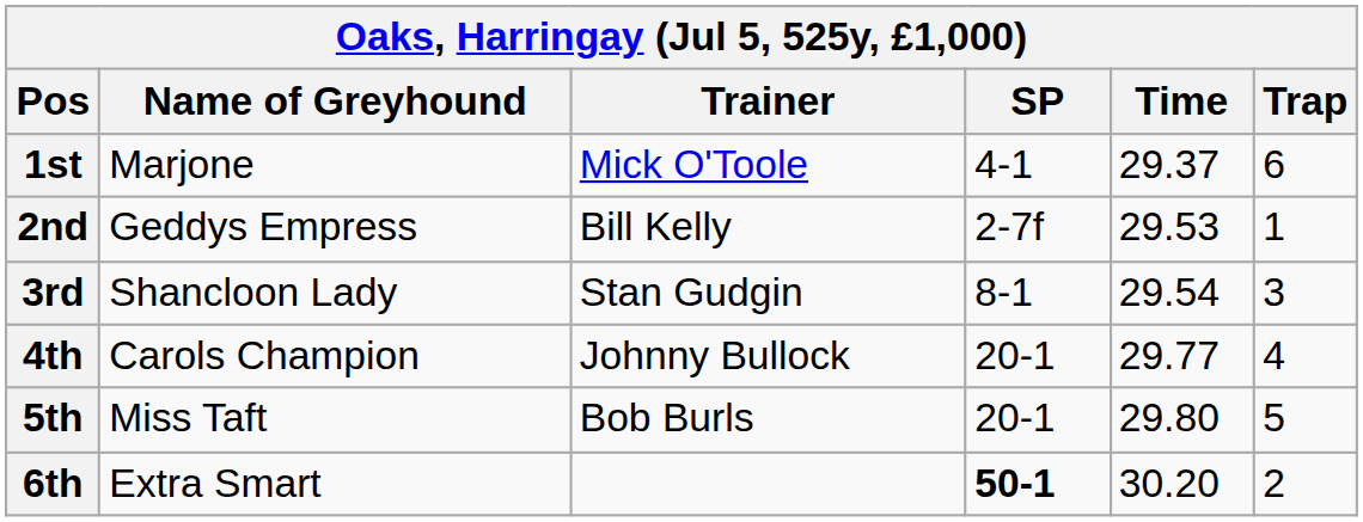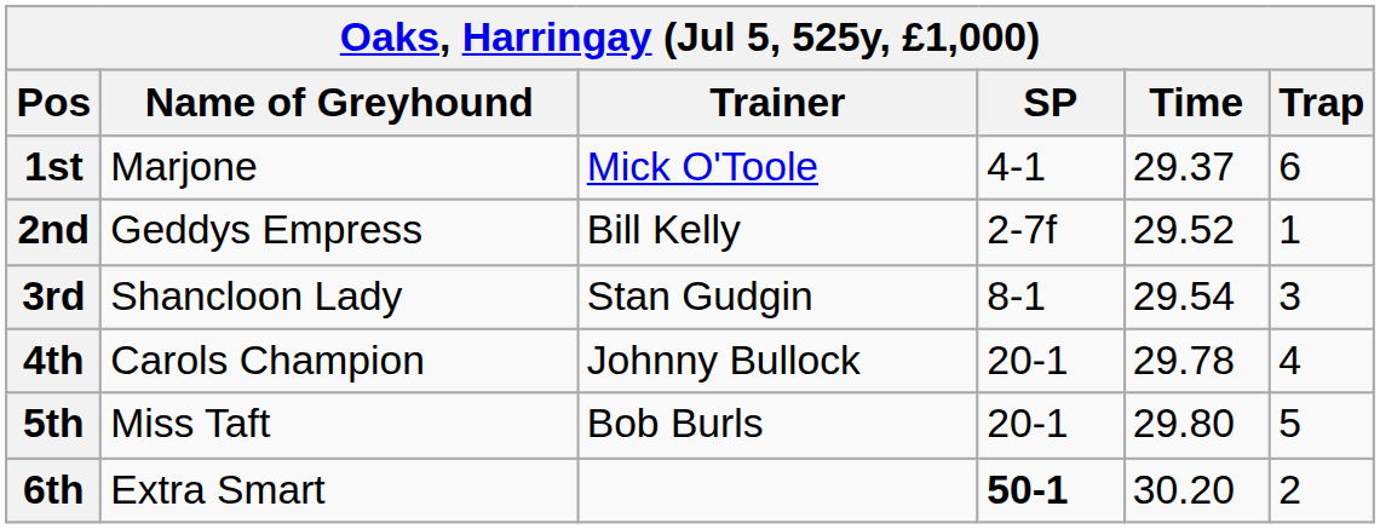2nd | Time: 29.53 -> 29.52
4th | Time: 29.77 -> 29.78
